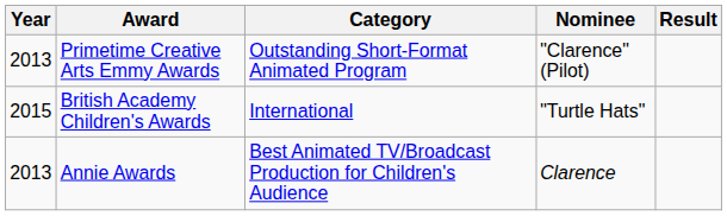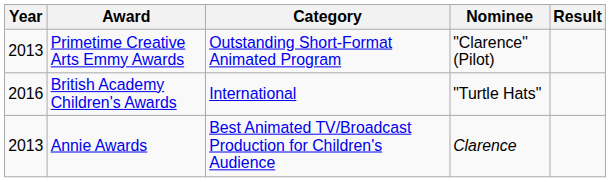British Academy Children's Awards | Year: 2015 -> 2016
